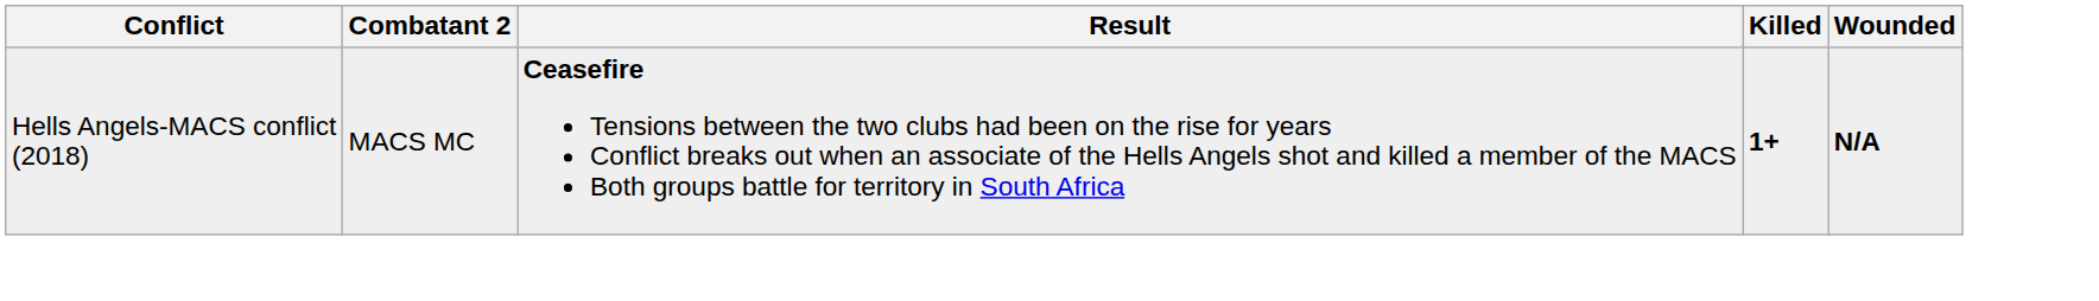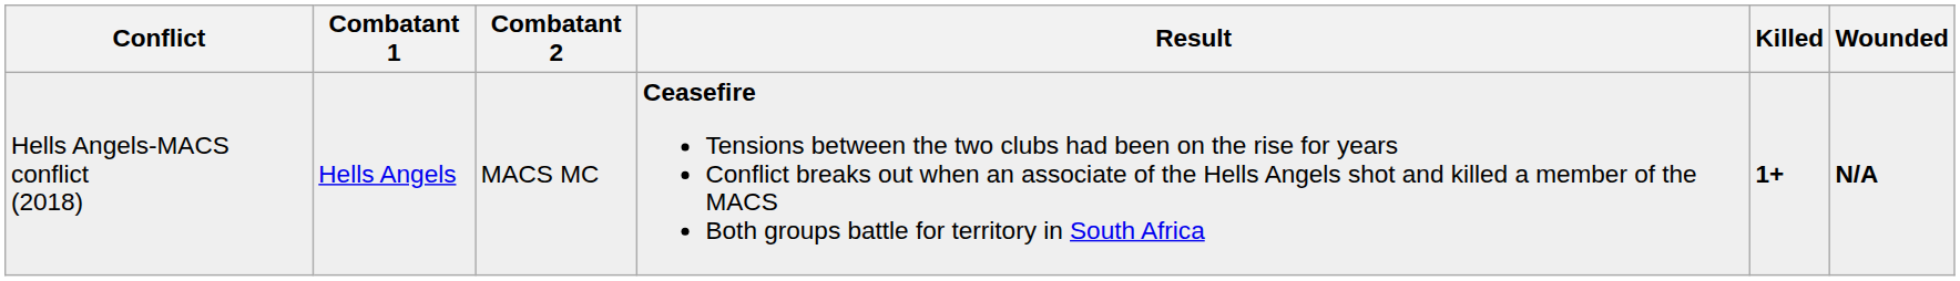+ column: Combatant 1 | Hells Angels
